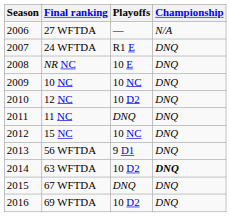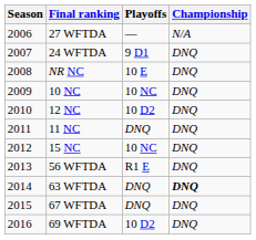24 WFTDA | Playoffs: R1 E -> 9 D1
56 WFTDA | Playoffs: 9 D1 -> R1 E
63 WFTDA | Playoffs: 10 D2 -> DNQ
